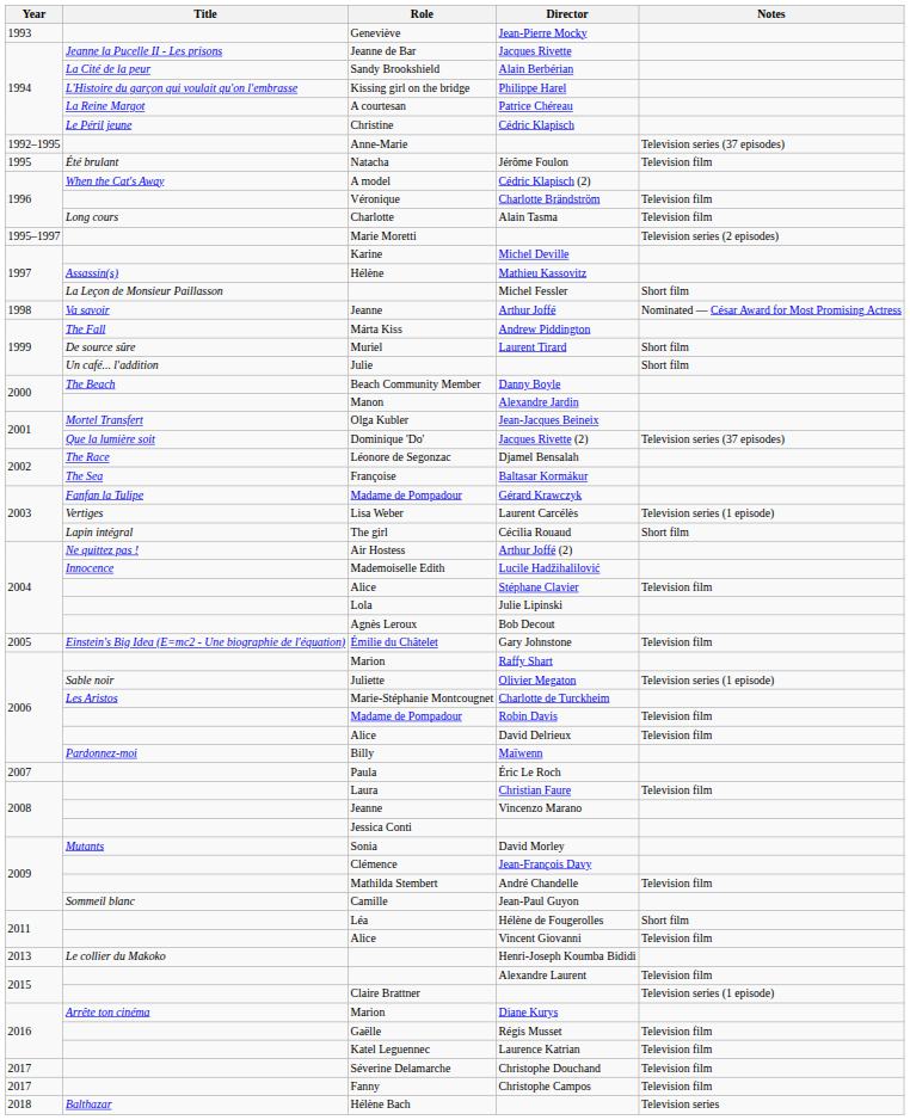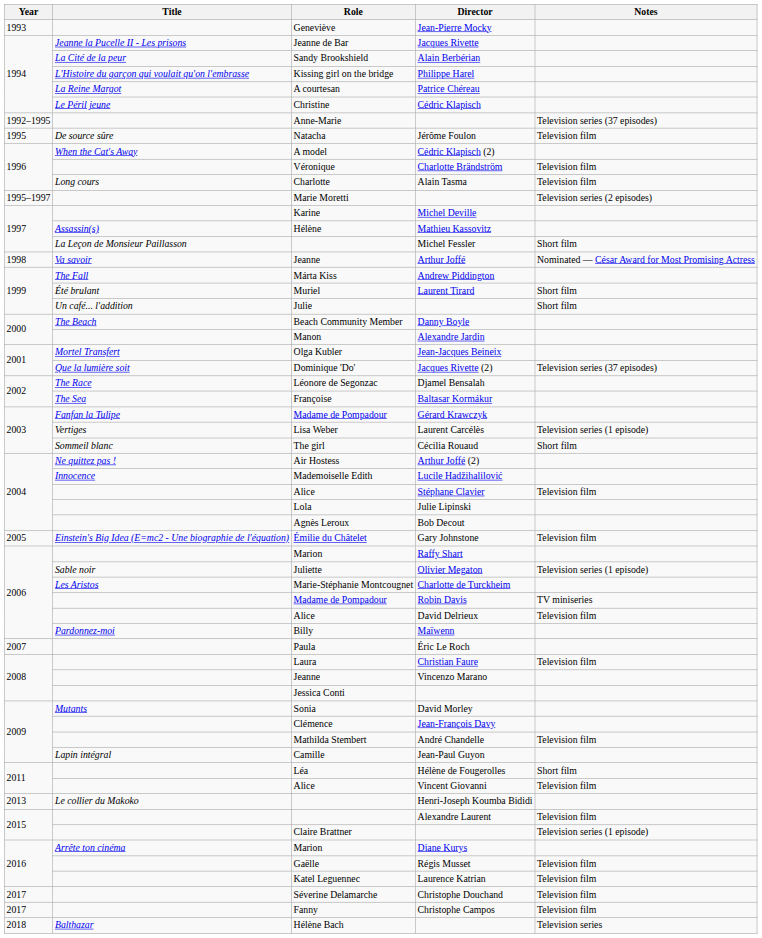Jérôme Foulon | Title: Été brulant -> De source sûre
Laurent Tirard | Title: De source sûre -> Été brulant
Cécilia Rouaud | Title: Lapin intégral -> Sommeil blanc
Robin Davis | Notes: Television film -> TV miniseries
Jean-Paul Guyon | Title: Sommeil blanc -> Lapin intégral
